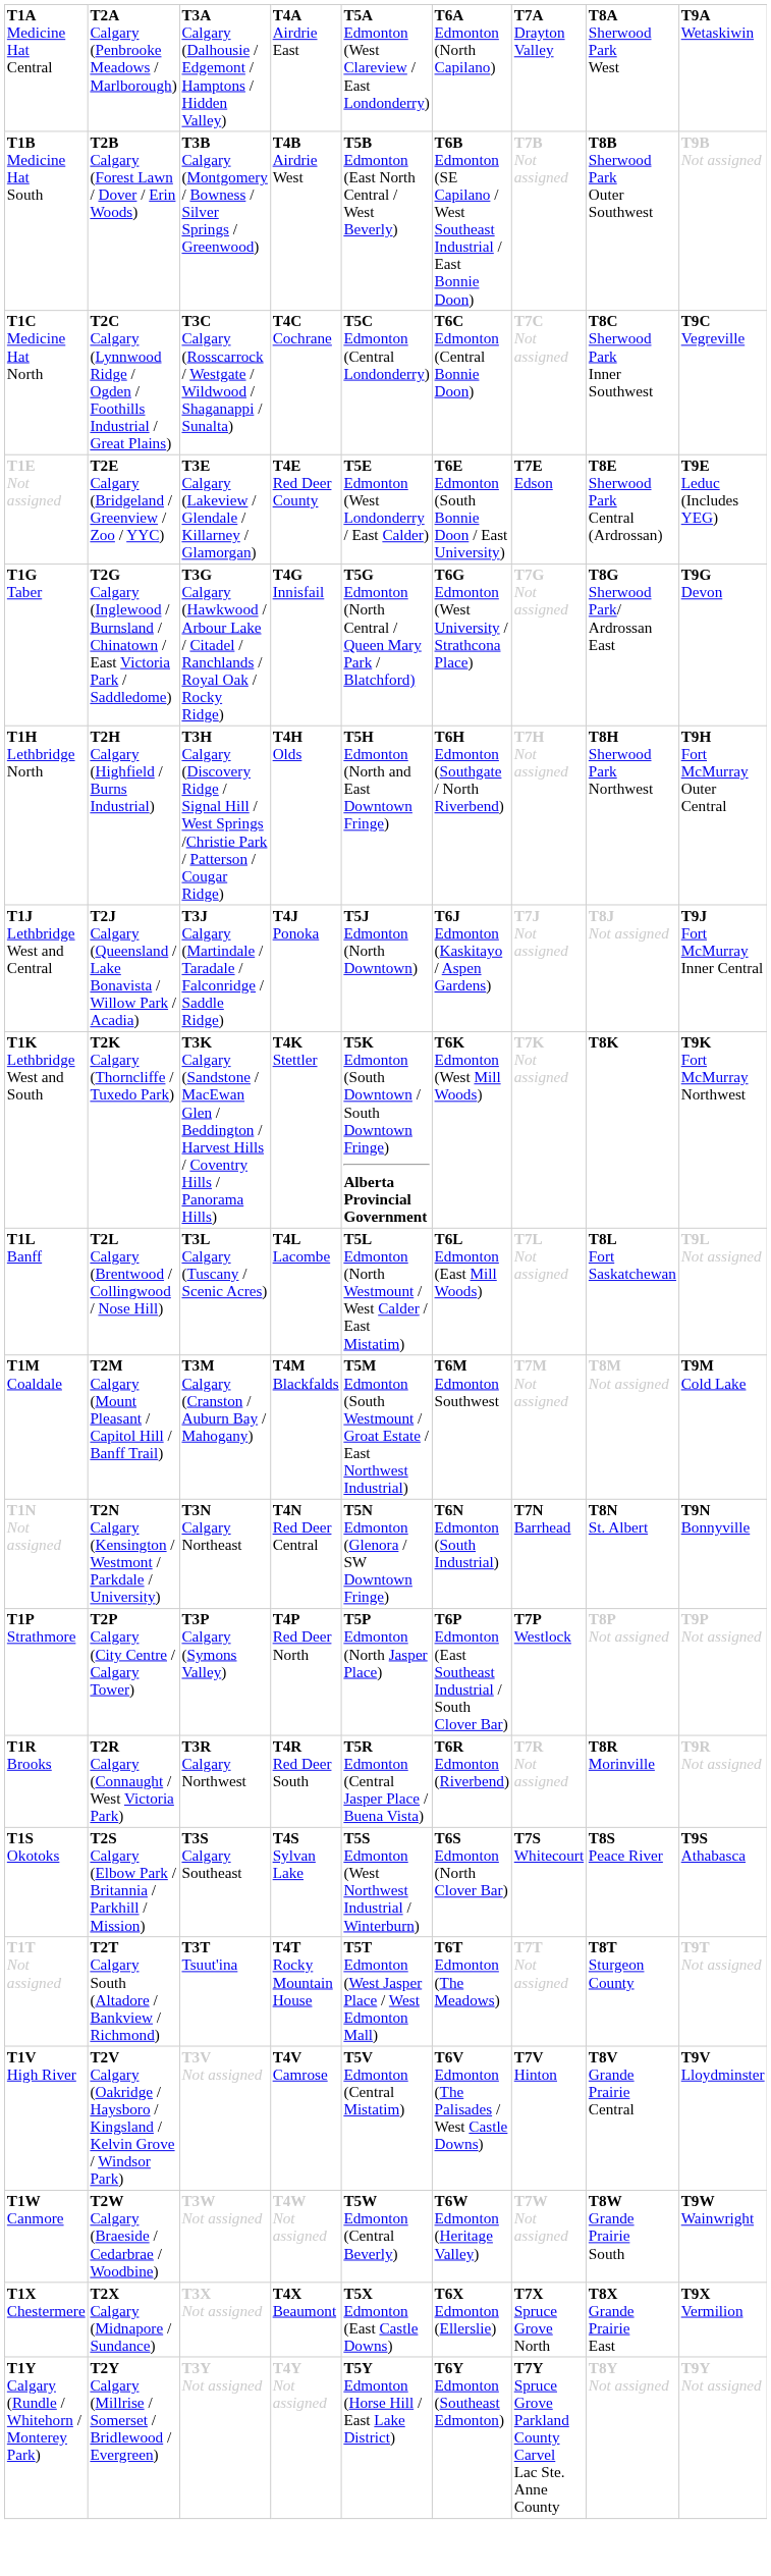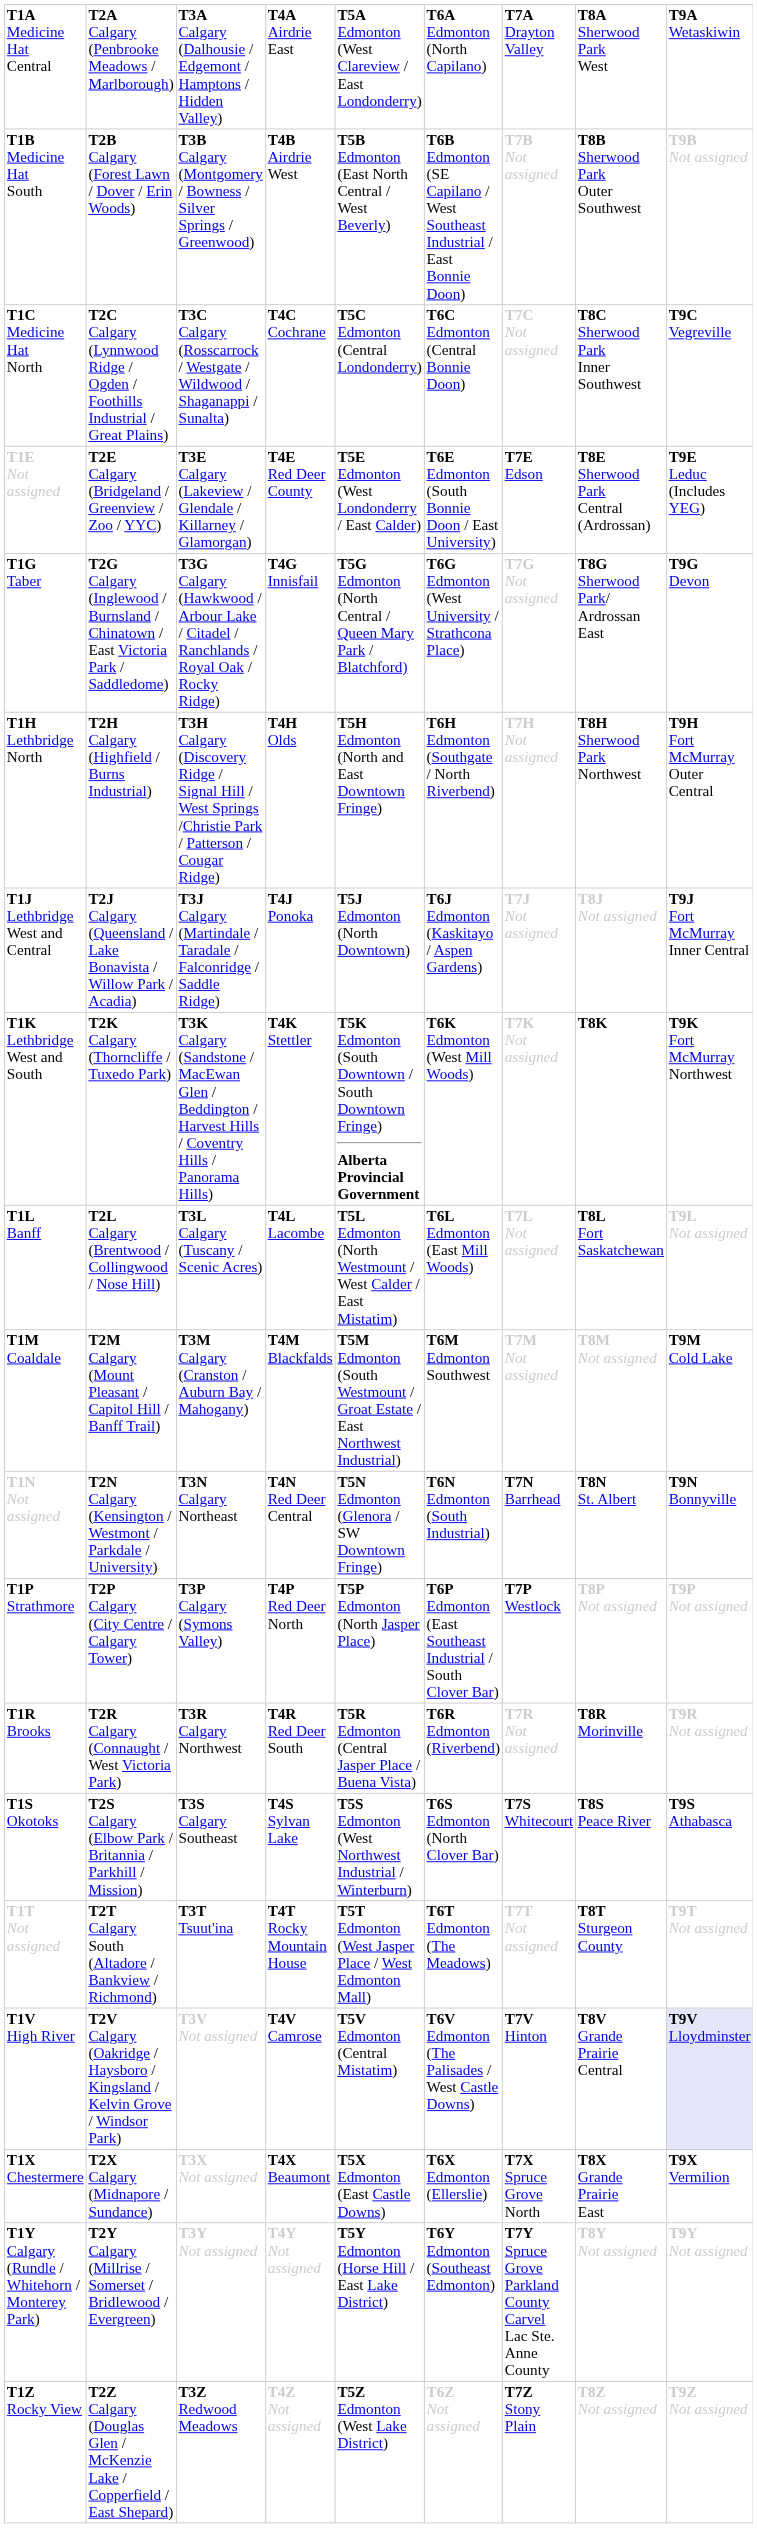T1V High River | column 9: no background -> lavender background
- row: T1W Canmore | T2W Calgary (Braeside / Cedarbrae / Woodbine) | T3W Not assigned | T4W Not assigned | T5W Edmonton (Central Beverly) | T6W Edmonton (Heritage Valley) | T7W Not assigned | T8W Grande Prairie South | T9W Wainwright
+ row: T1Z Rocky View | T2Z Calgary (Douglas Glen / McKenzie Lake / Copperfield / East Shepard) | T3Z Redwood Meadows | T4Z Not assigned | T5Z Edmonton (West Lake District) | T6Z Not assigned | T7Z Stony Plain | T8Z Not assigned | T9Z Not assigned
